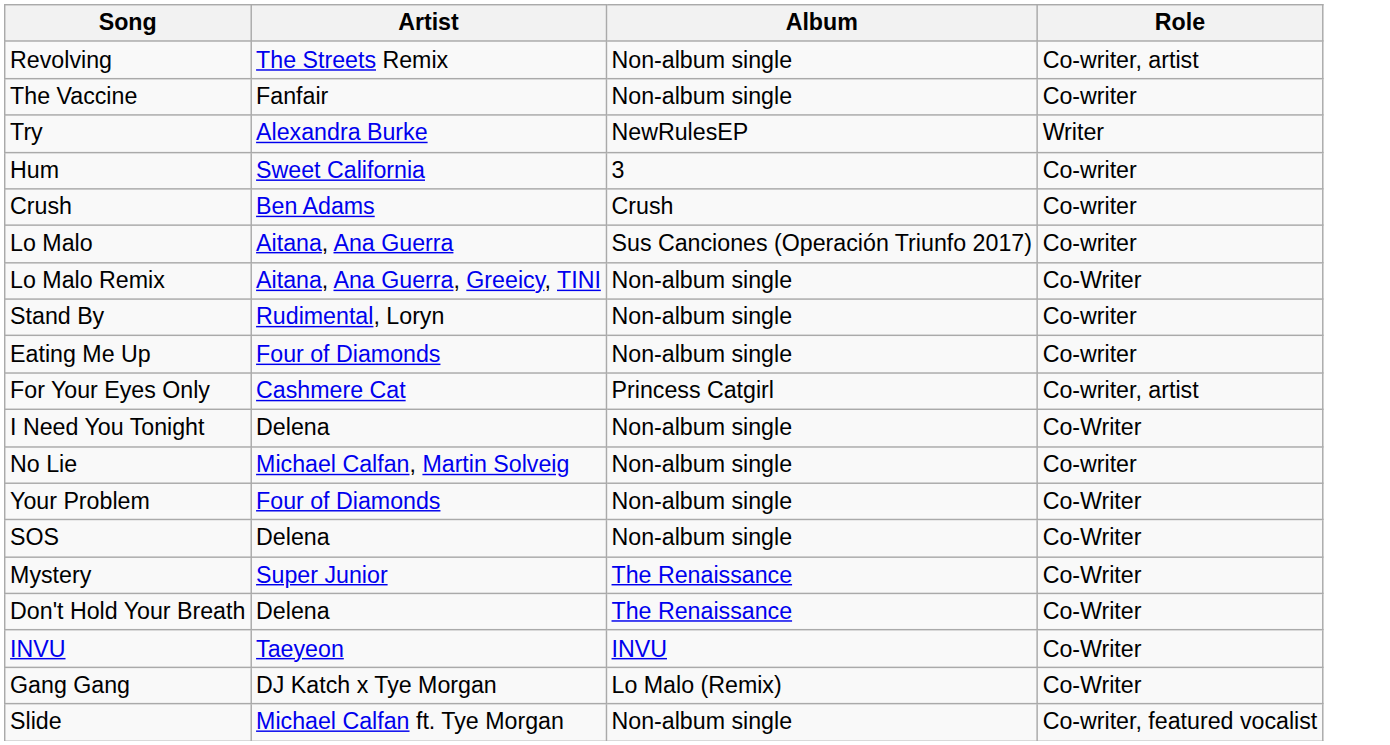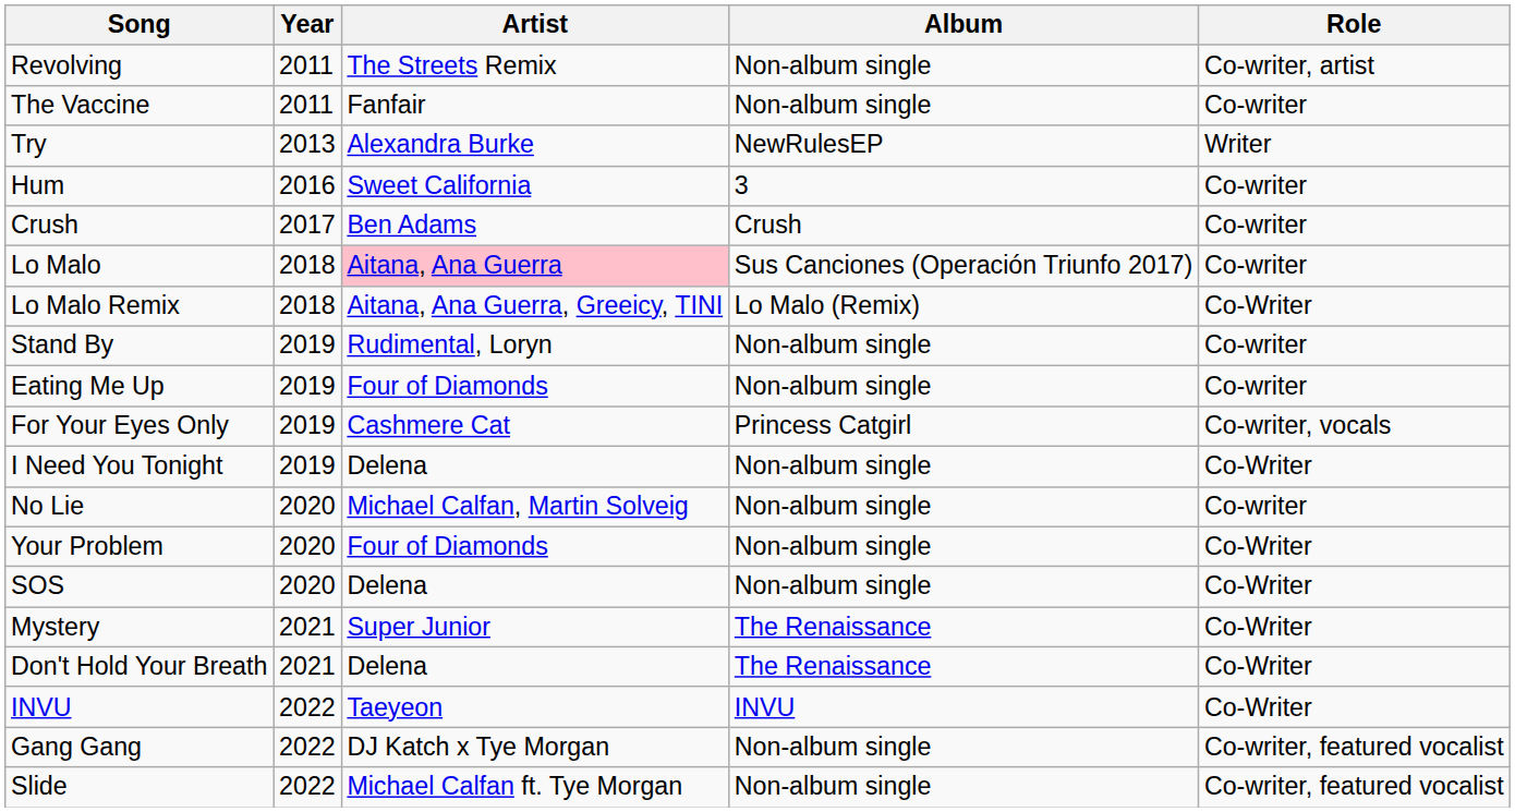+ column: Year | 2011 | 2011 | 2013 | 2016 | 2017 | 2018 | 2018 | 2019 | 2019 | 2019 | 2019 | 2020 | 2020 | 2020 | 2021 | 2021 | 2022 | 2022 | 2022
Lo Malo | Artist: no background -> pink background
Lo Malo Remix | Album: Non-album single -> Lo Malo (Remix)
For Your Eyes Only | Role: Co-writer, artist -> Co-writer, vocals
Gang Gang | Album: Lo Malo (Remix) -> Non-album single
Gang Gang | Role: Co-Writer -> Co-writer, featured vocalist
